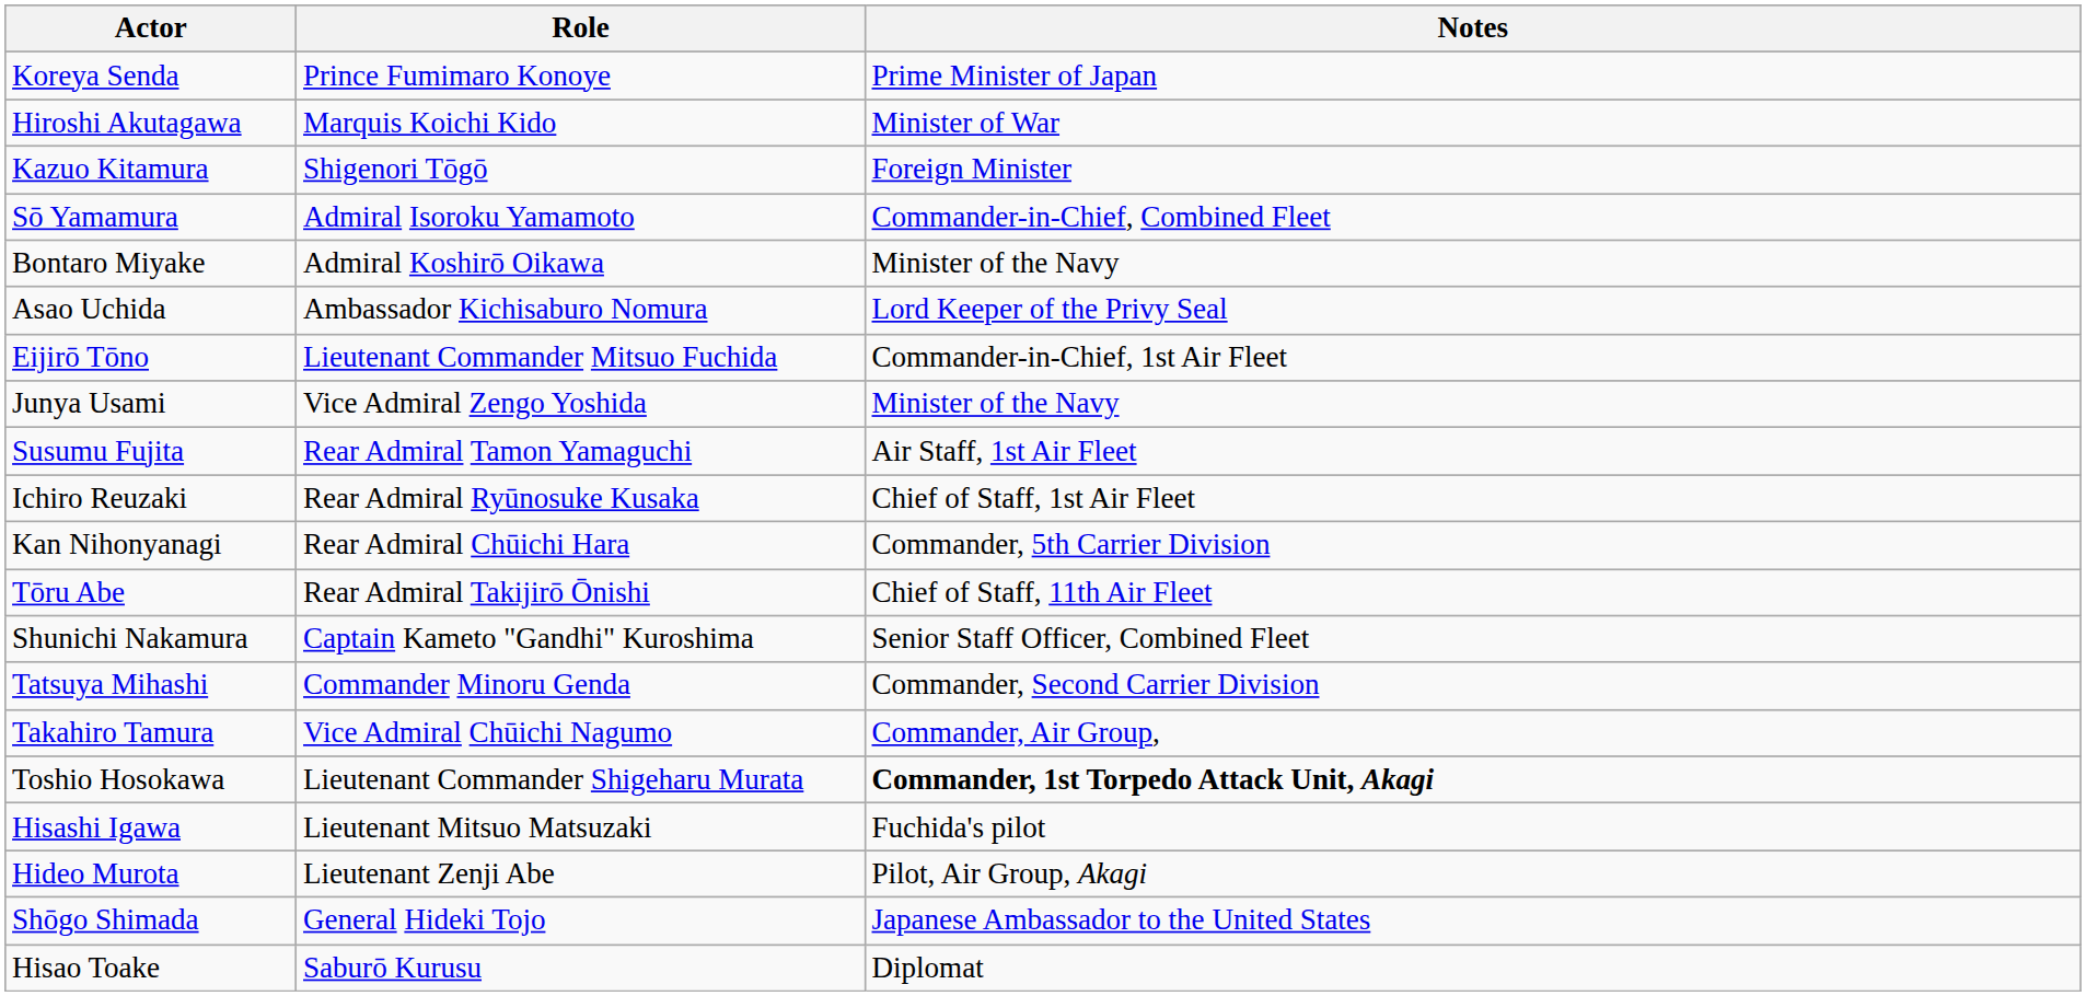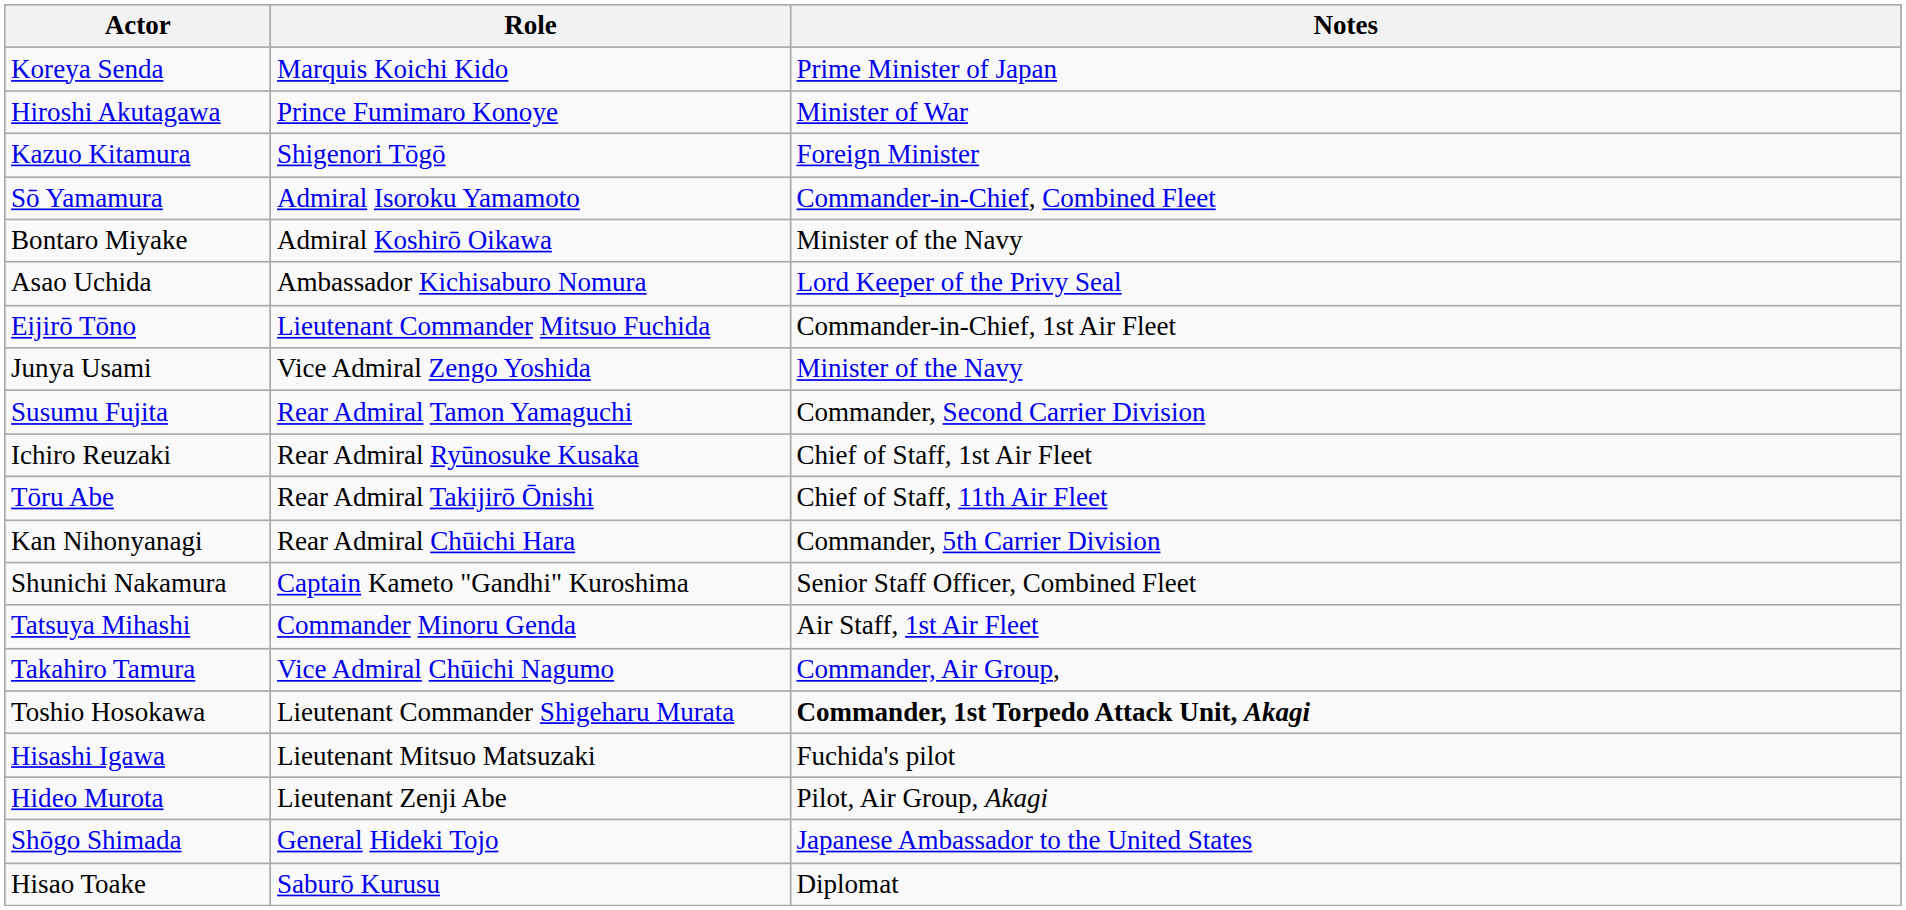Koreya Senda | Role: Prince Fumimaro Konoye -> Marquis Koichi Kido
Hiroshi Akutagawa | Role: Marquis Koichi Kido -> Prince Fumimaro Konoye
Susumu Fujita | Notes: Air Staff, 1st Air Fleet -> Commander, Second Carrier Division
rows swapped: Kan Nihonyanagi <-> Tōru Abe
Tatsuya Mihashi | Notes: Commander, Second Carrier Division -> Air Staff, 1st Air Fleet
